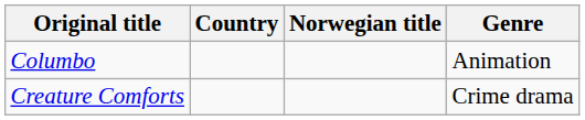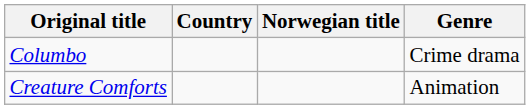Columbo | Genre: Animation -> Crime drama
Creature Comforts | Genre: Crime drama -> Animation
